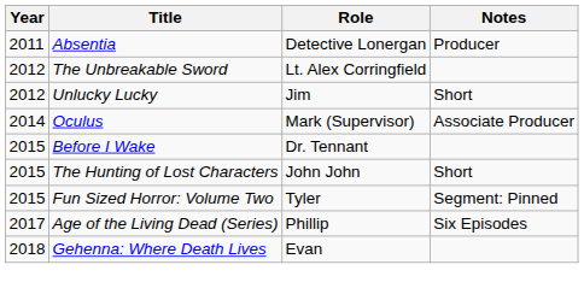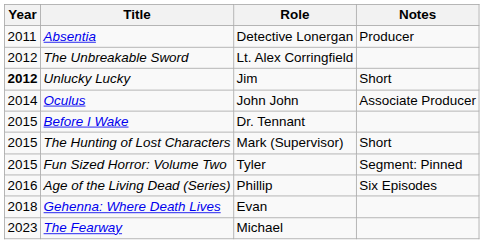Unlucky Lucky | Year: normal -> bold
Oculus | Role: Mark (Supervisor) -> John John
The Hunting of Lost Characters | Role: John John -> Mark (Supervisor)
Age of the Living Dead (Series) | Year: 2017 -> 2016
+ row: 2023 | The Fearway | Michael
